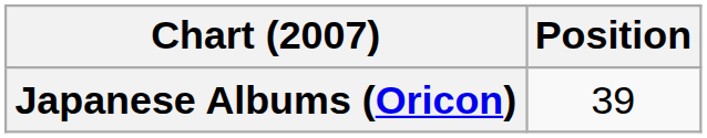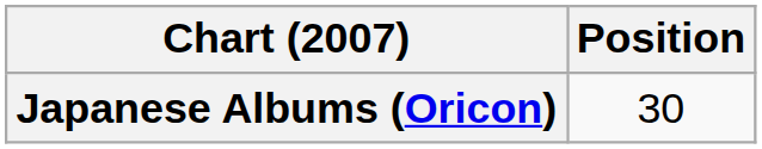Japanese Albums (Oricon) | Position: 39 -> 30
